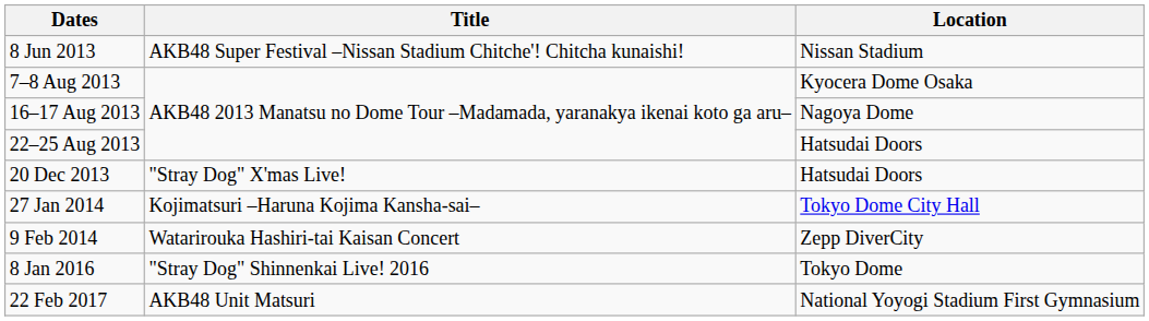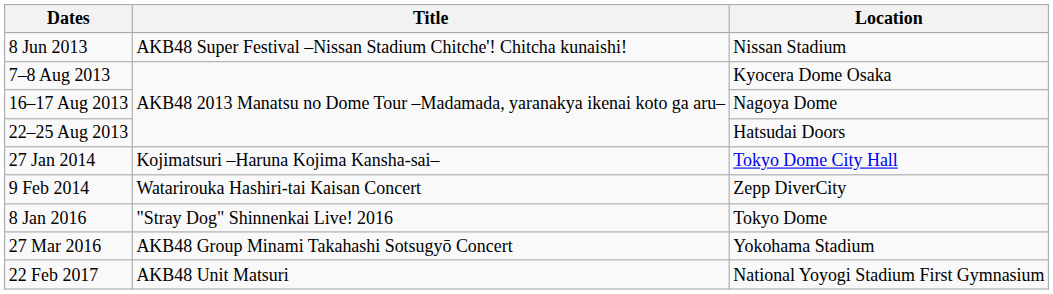- row: 20 Dec 2013 | "Stray Dog" X'mas Live! | Hatsudai Doors
+ row: 27 Mar 2016 | AKB48 Group Minami Takahashi Sotsugyō Concert | Yokohama Stadium
